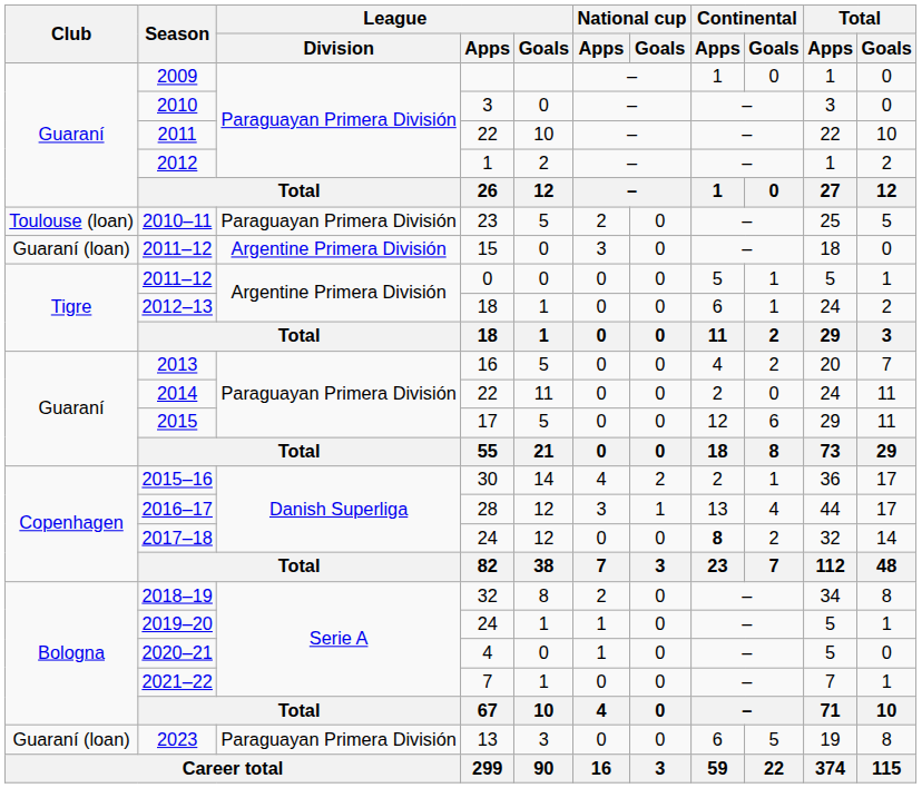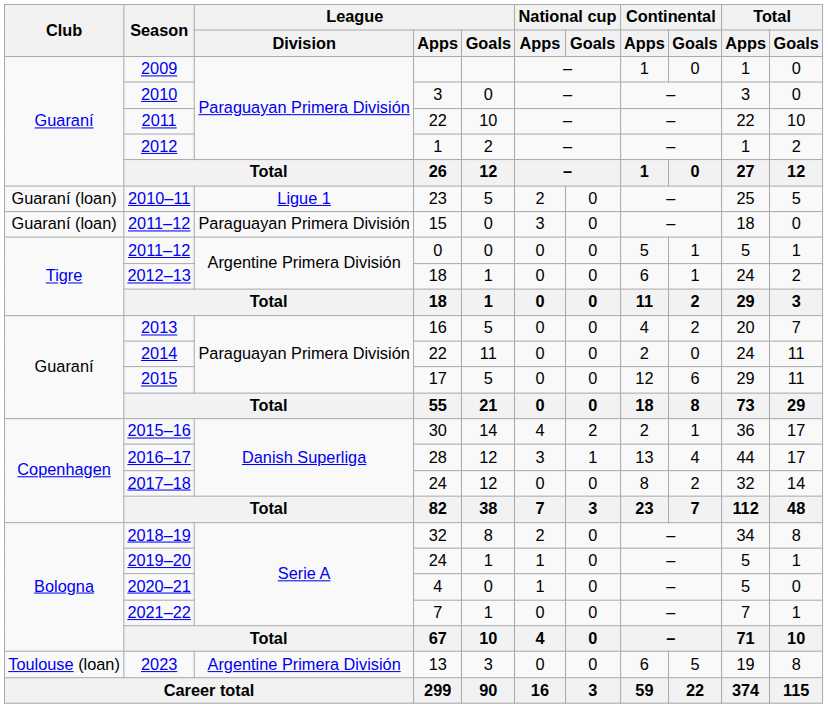2010–11 | Club: Toulouse (loan) -> Guaraní (loan)
2010–11 | League / Division: Paraguayan Primera División -> Ligue 1
2011–12 / 15 | League / Division: Argentine Primera División -> Paraguayan Primera División
2017–18 | Continental / Apps: bold -> normal
2023 | Club: Guaraní (loan) -> Toulouse (loan)
2023 | League / Division: Paraguayan Primera División -> Argentine Primera División
